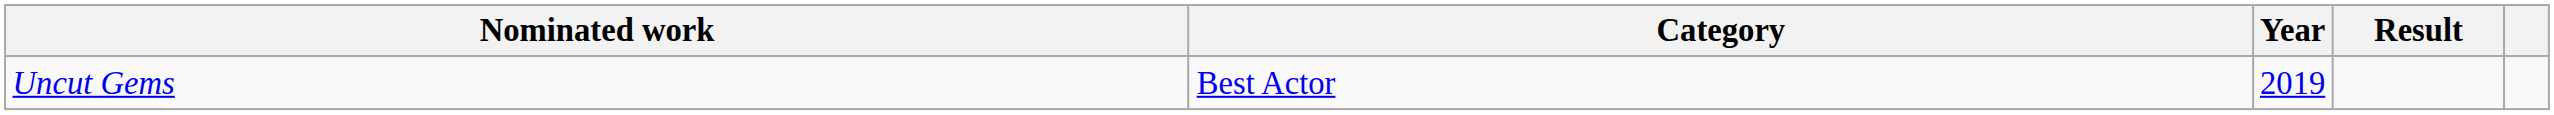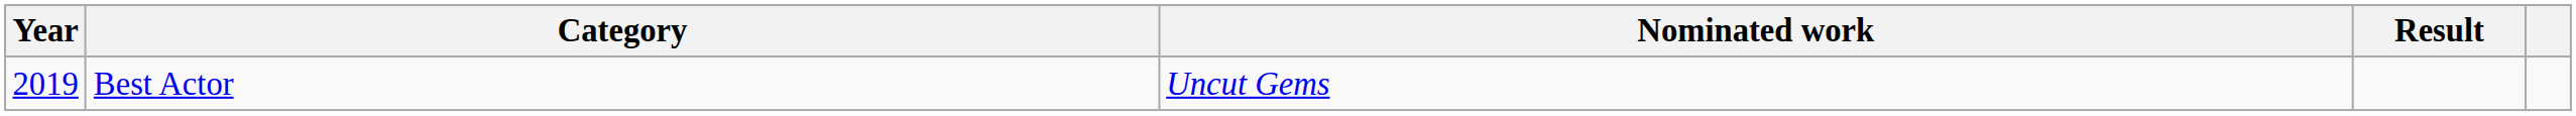columns swapped: Year <-> Nominated work
